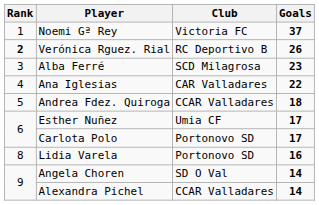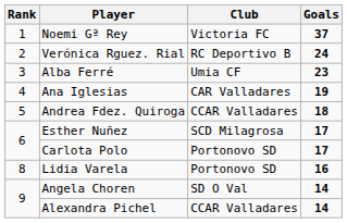Verónica Rguez. Rial | Rank: bold -> normal
Verónica Rguez. Rial | Goals: 26 -> 24
Alba Ferré | Club: SCD Milagrosa -> Umia CF
Ana Iglesias | Goals: 22 -> 19
Esther Nuñez | Club: Umia CF -> SCD Milagrosa
